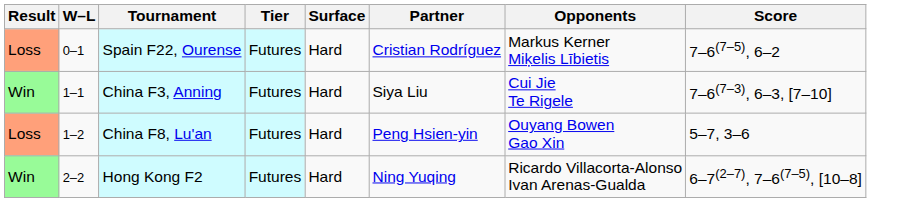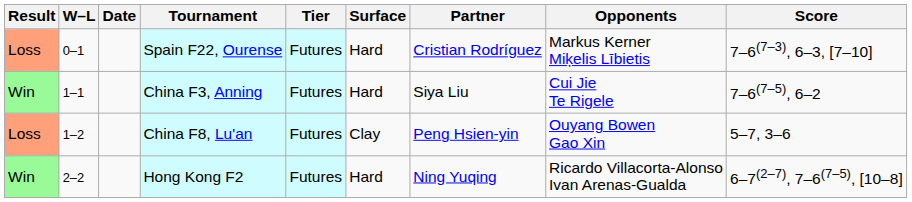+ column: Date
Spain F22, Ourense | Score: 7–6(7–5), 6–2 -> 7–6(7–3), 6–3, [7–10]
China F3, Anning | Score: 7–6(7–3), 6–3, [7–10] -> 7–6(7–5), 6–2
China F8, Lu'an | Surface: Hard -> Clay
